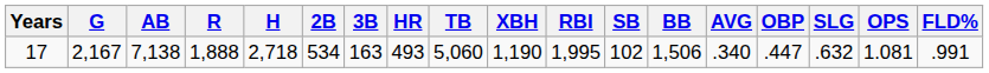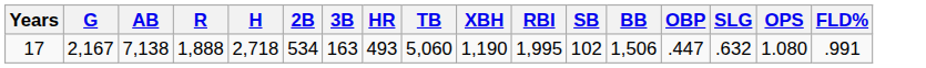- column: AVG | .340
17 | OPS: 1.081 -> 1.080
